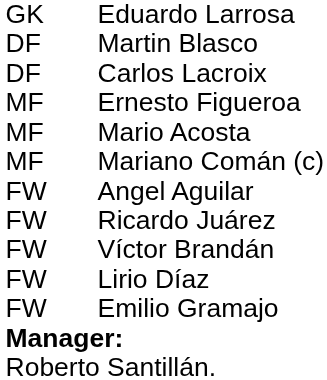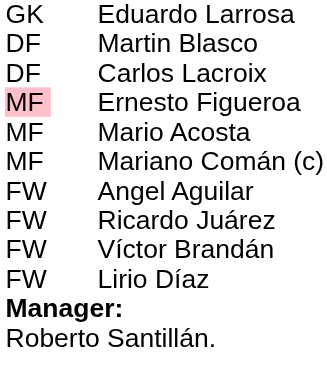Ernesto Figueroa | column 1: no background -> pink background
- row: FW | Emilio Gramajo
